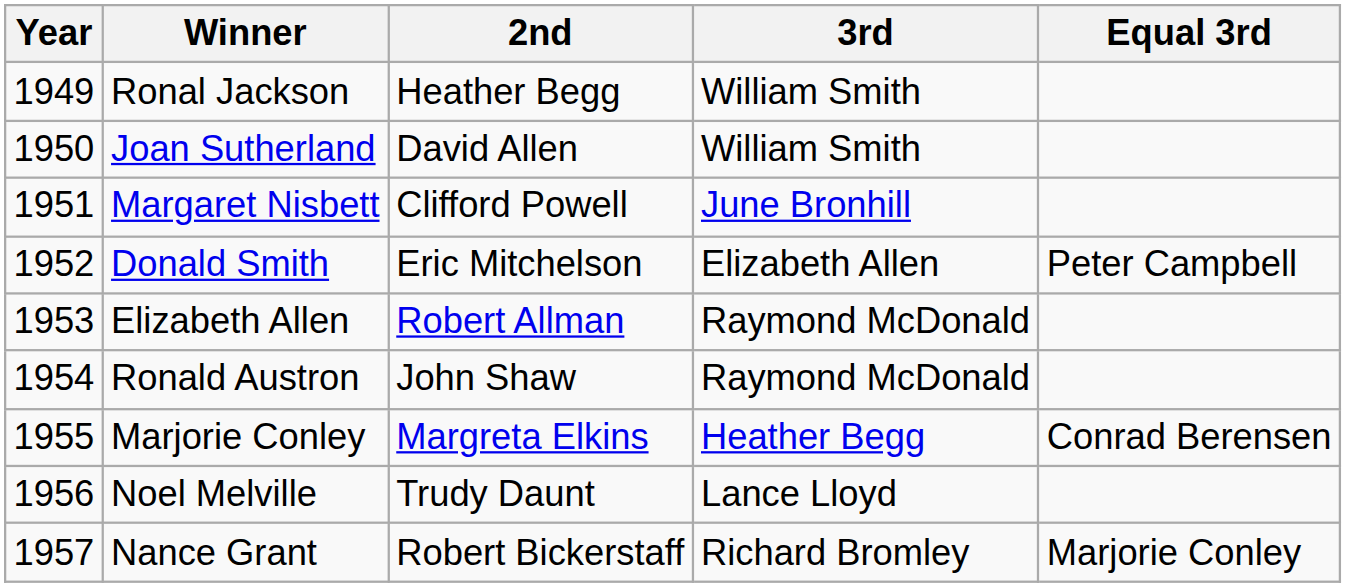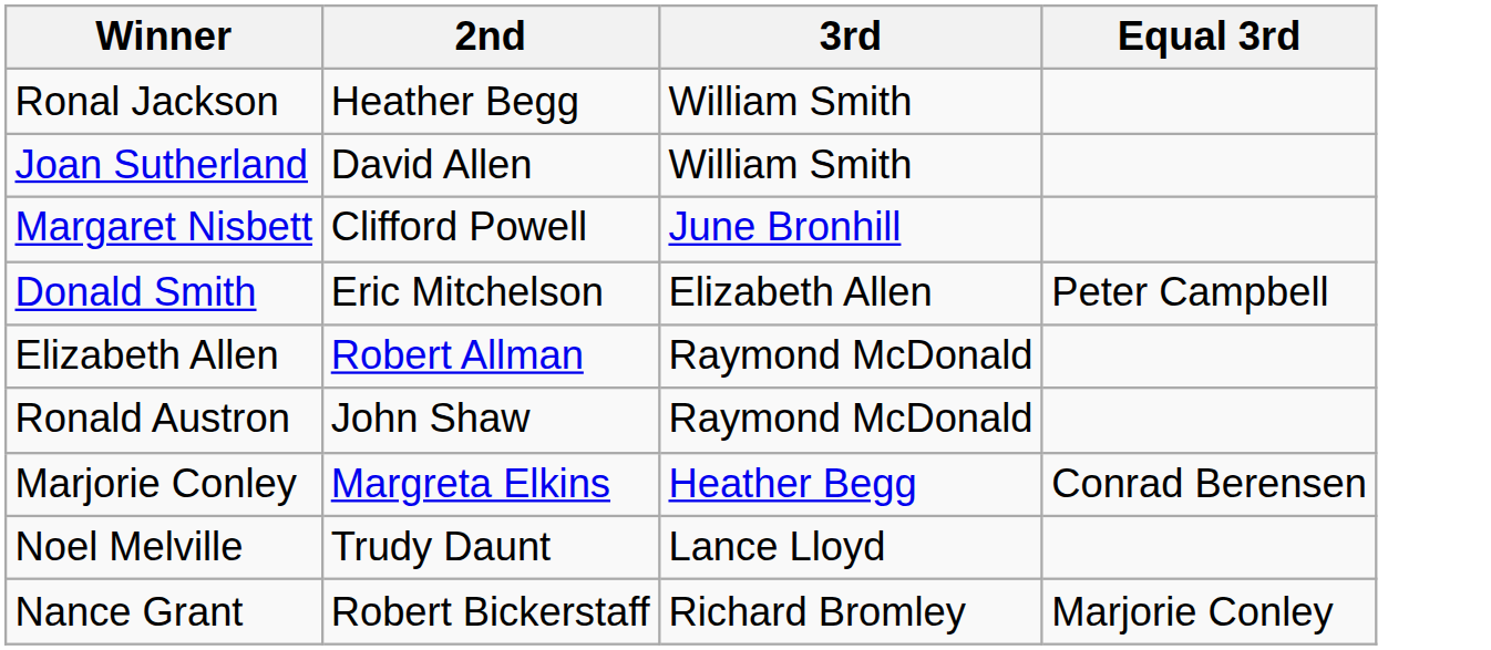- column: Year | 1949 | 1950 | 1951 | 1952 | 1953 | 1954 | 1955 | 1956 | 1957
